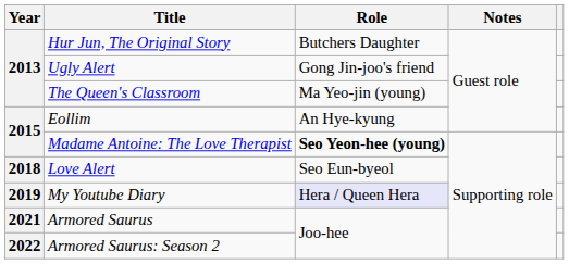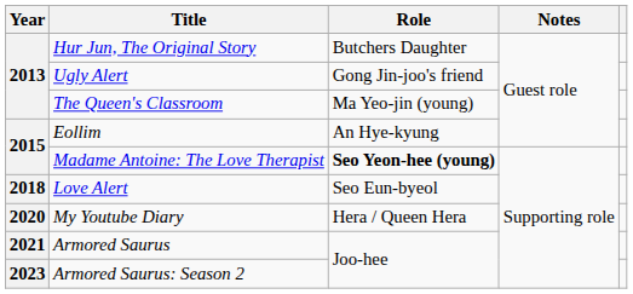My Youtube Diary | Year: 2019 -> 2020
My Youtube Diary | Role: lavender background -> no background
Armored Saurus: Season 2 | Year: 2022 -> 2023
